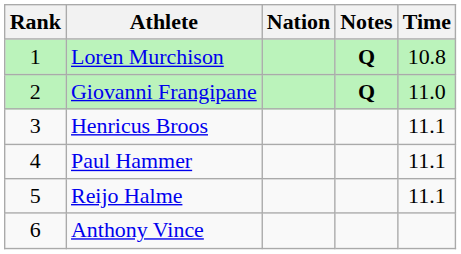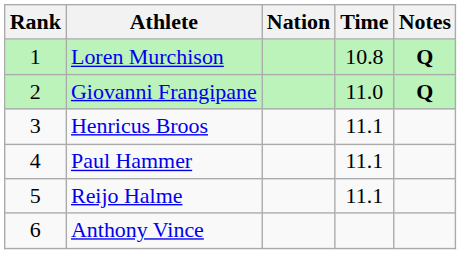columns swapped: Time <-> Notes
